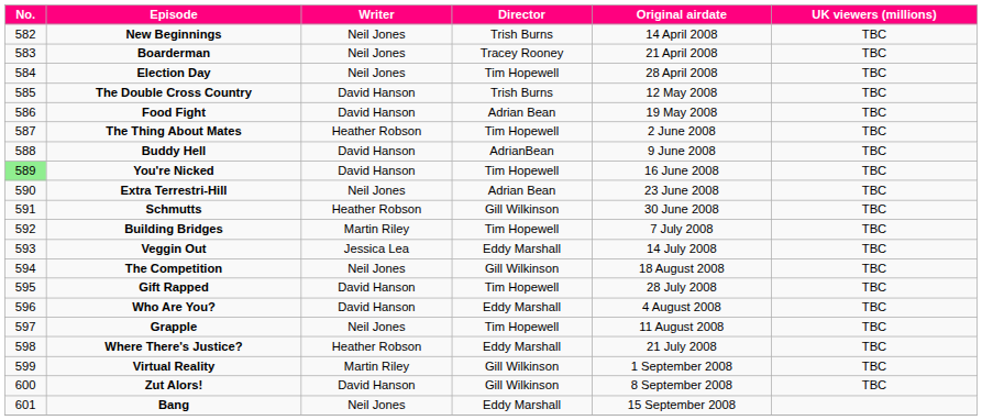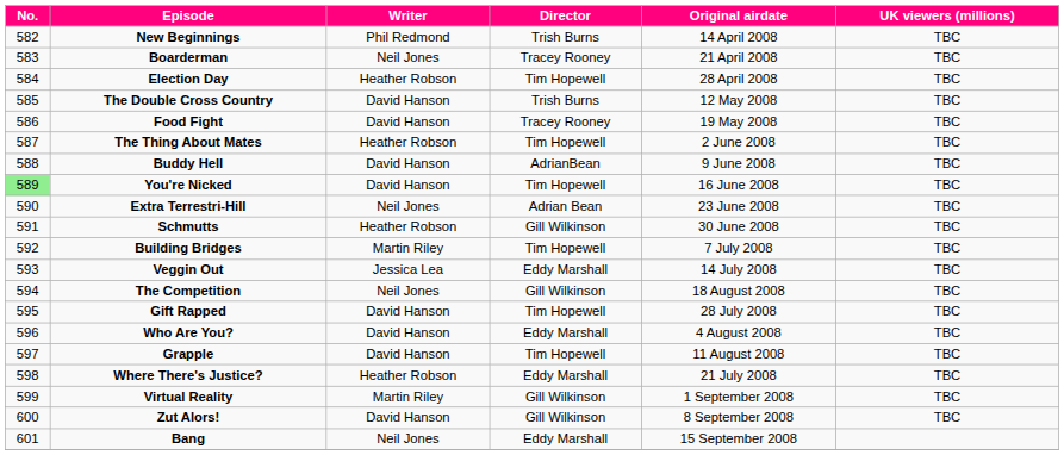New Beginnings | Writer: Neil Jones -> Phil Redmond
Election Day | Writer: Neil Jones -> Heather Robson
Food Fight | Director: Adrian Bean -> Tracey Rooney
Grapple | Writer: Neil Jones -> David Hanson
